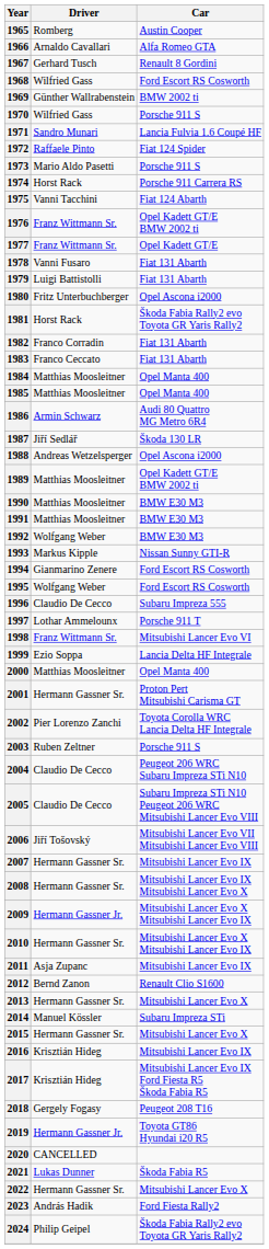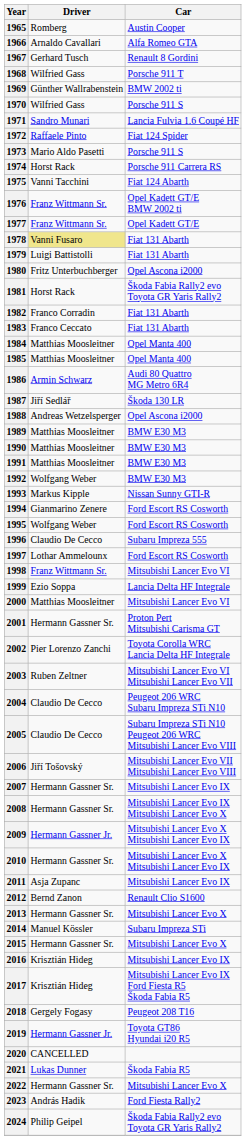1968 | Car: Ford Escort RS Cosworth -> Porsche 911 T
1978 | Driver: no background -> khaki background
1989 | Car: Opel Kadett GT/E BMW 2002 ti -> BMW E30 M3
1997 | Car: Porsche 911 T -> Ford Escort RS Cosworth
2000 | Car: Opel Manta 400 -> Mitsubishi Lancer Evo VI
2003 | Car: Porsche 911 S -> Mitsubishi Lancer Evo VI Mitsubishi Lancer Evo VII
